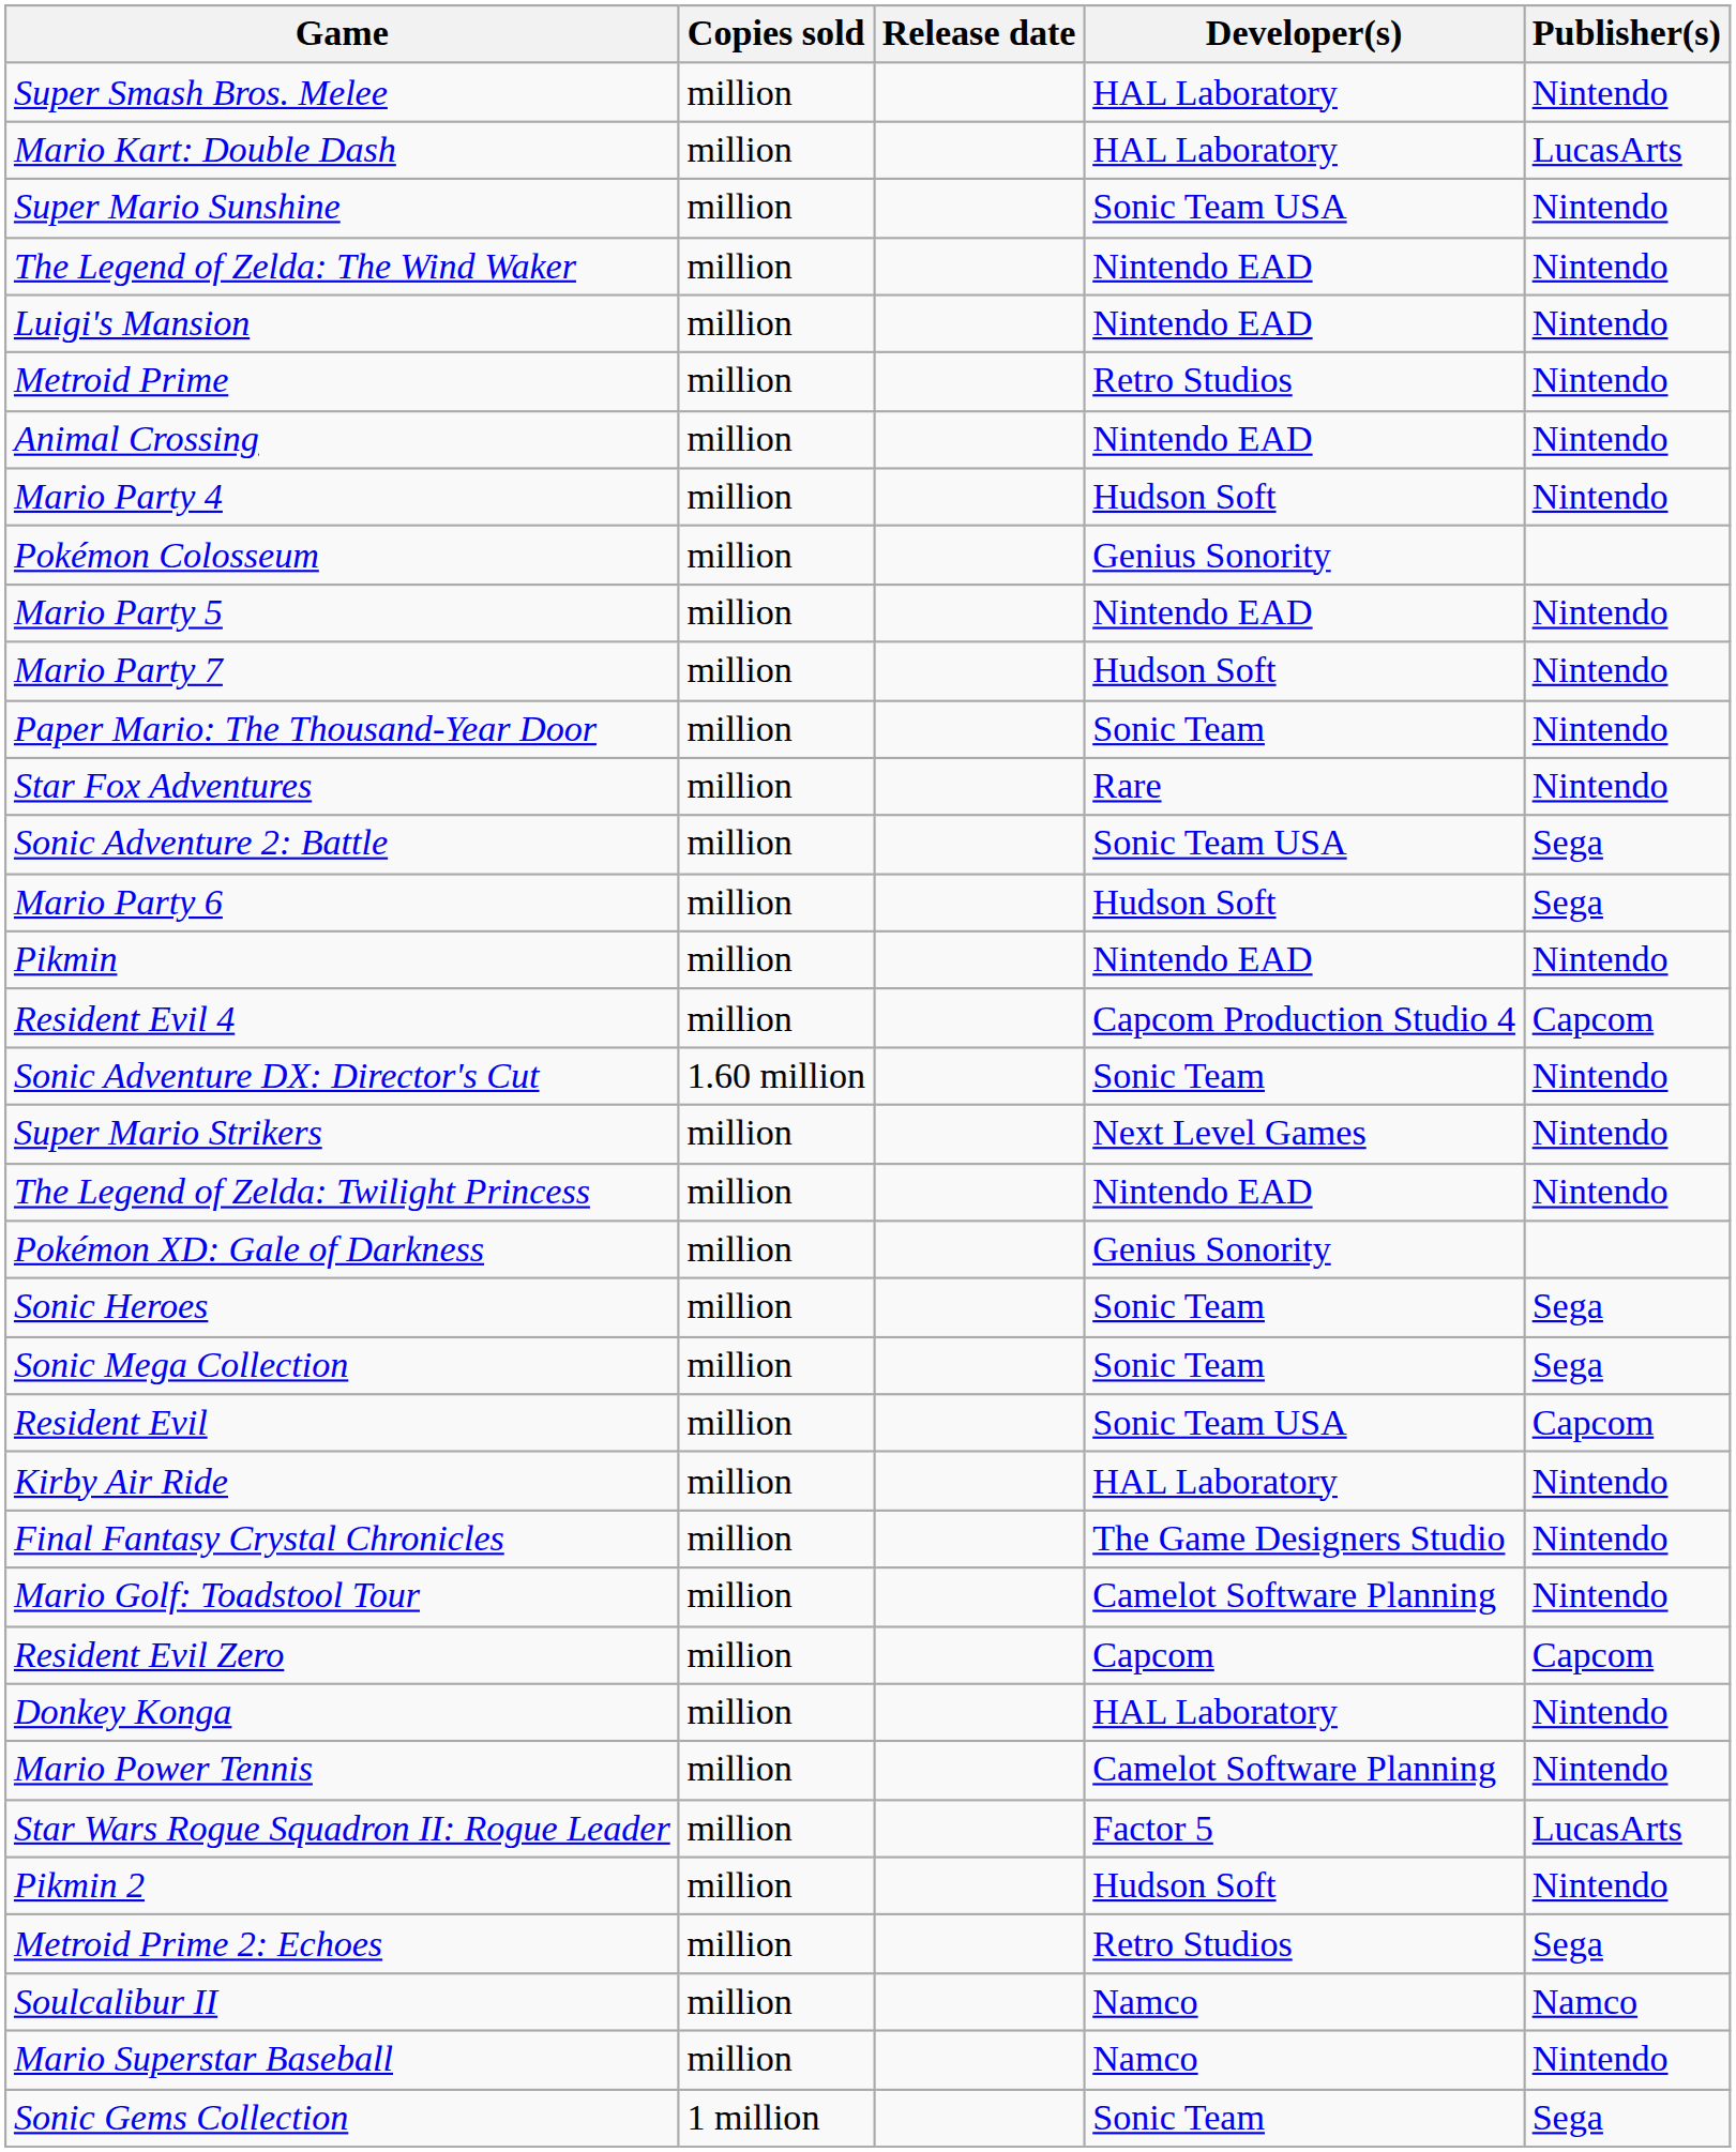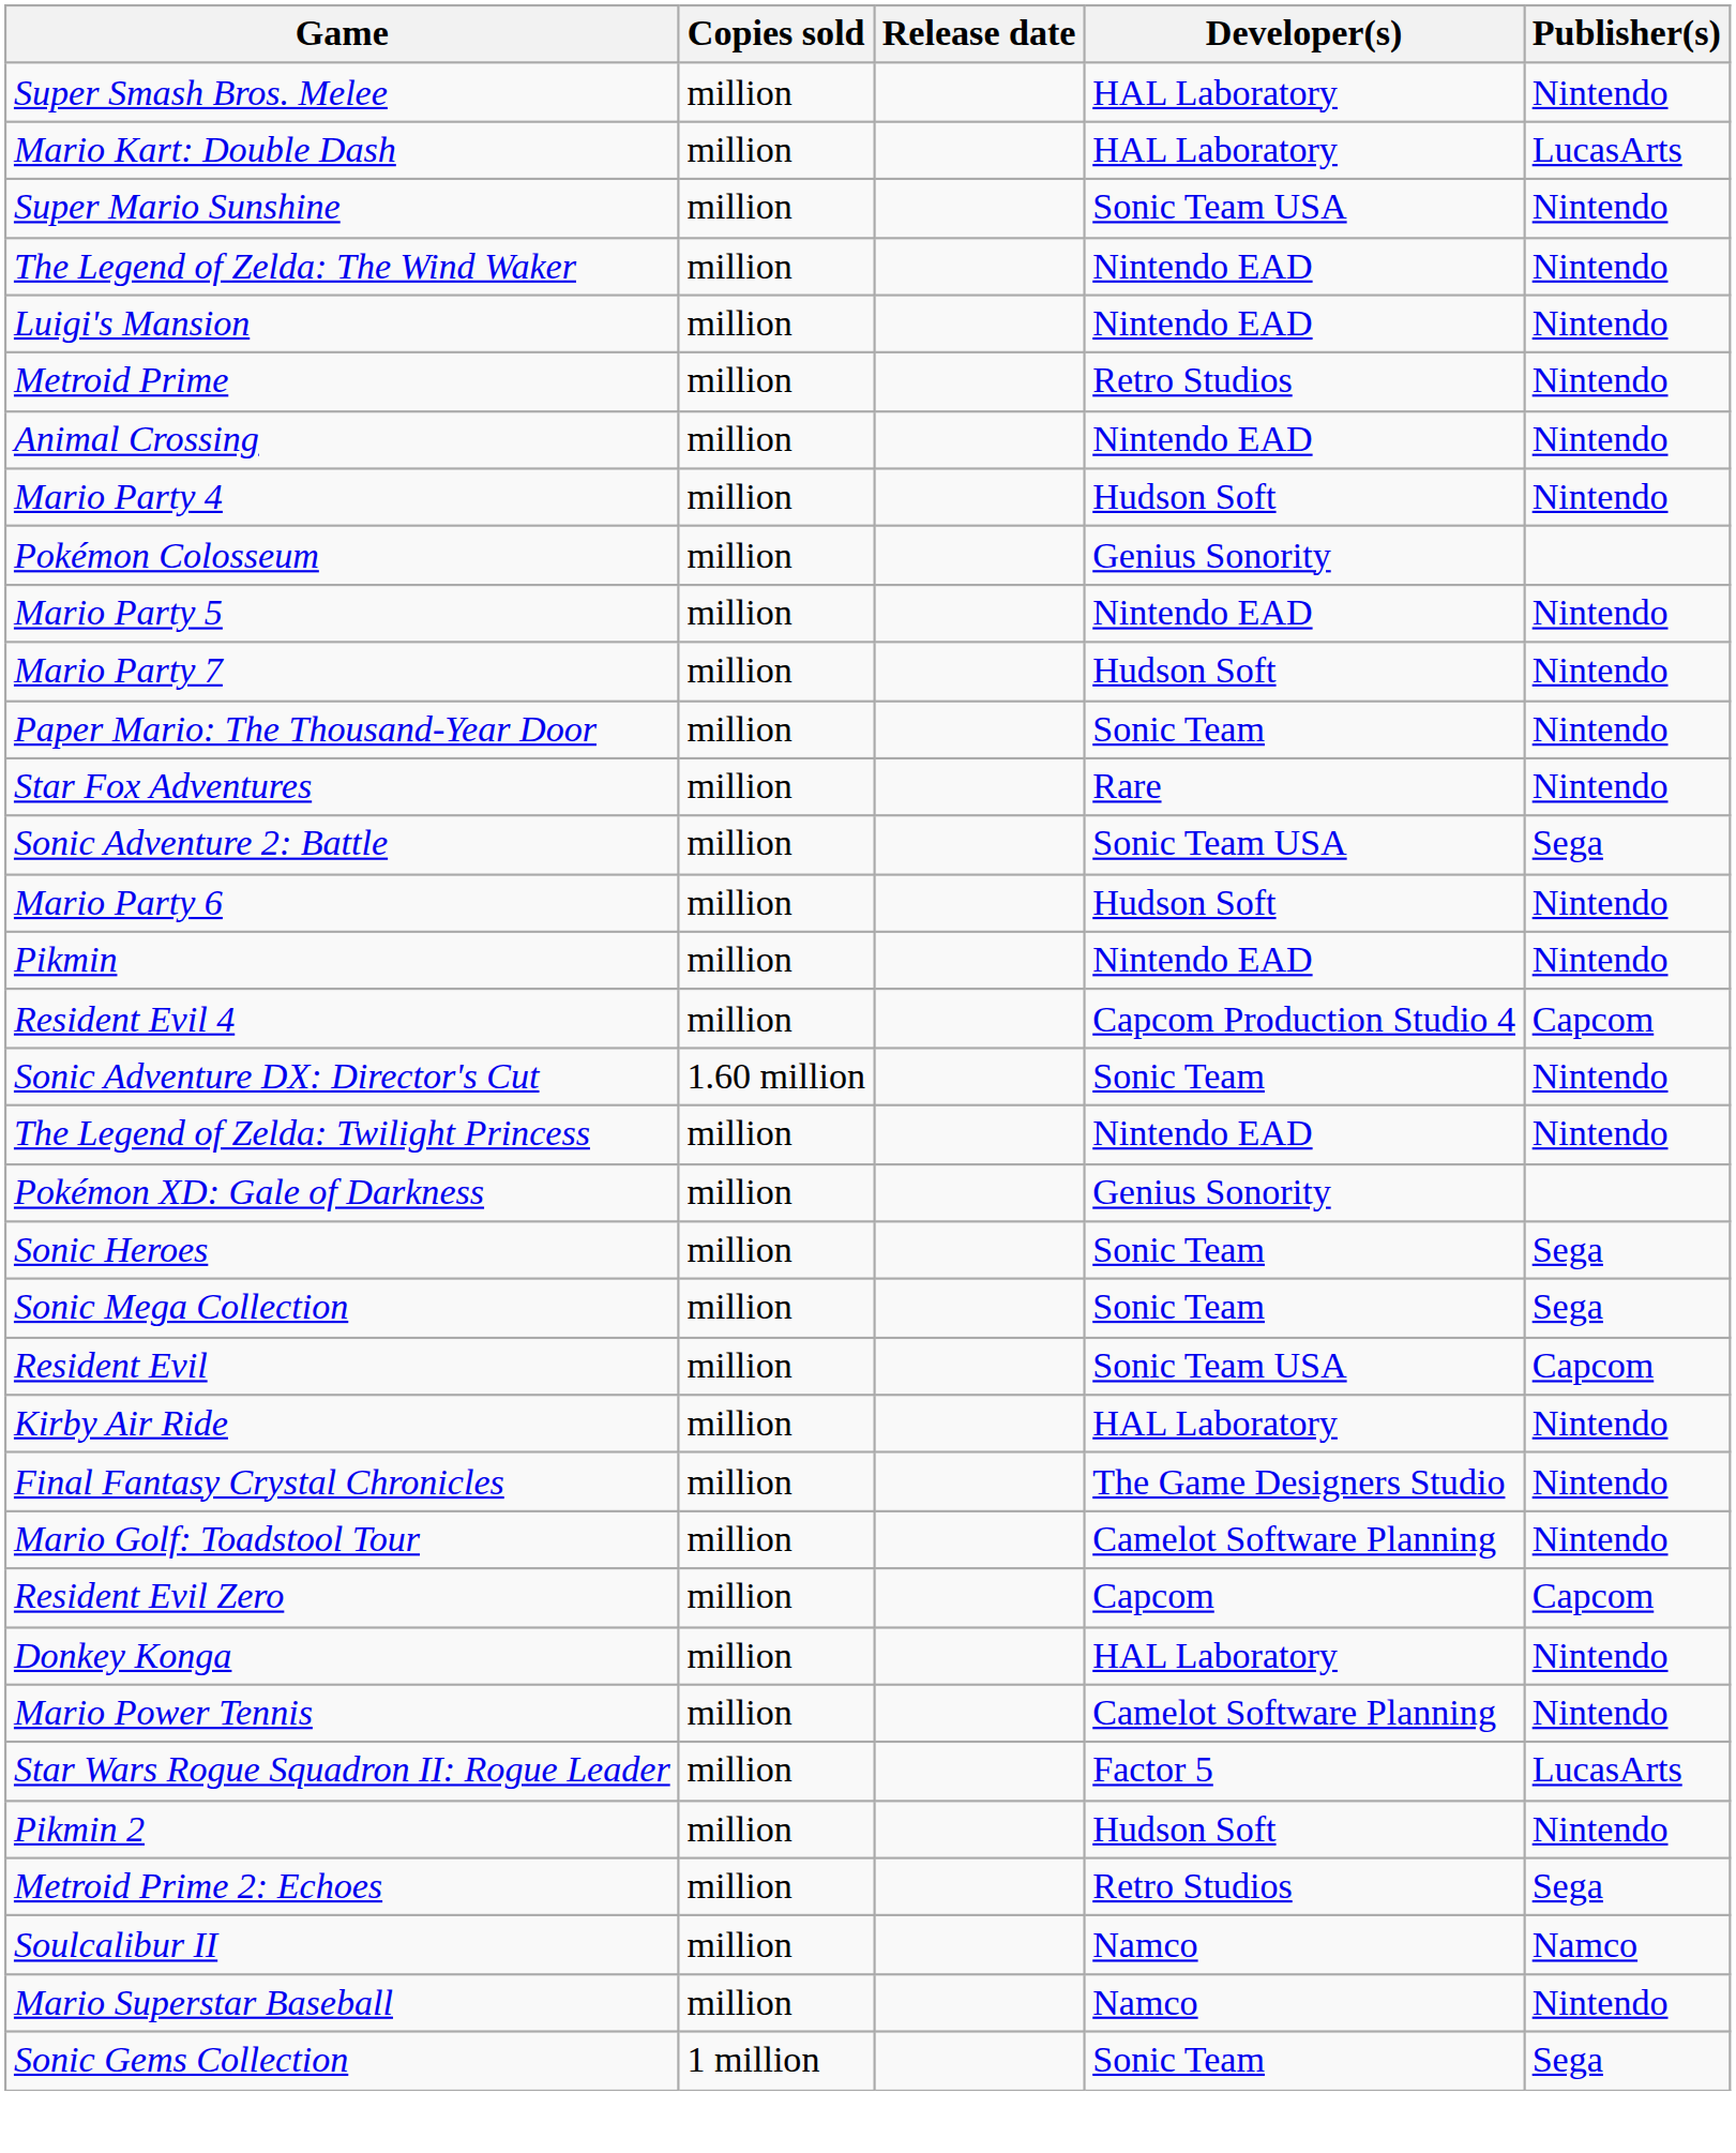Mario Party 6 | Publisher(s): Sega -> Nintendo
- row: Super Mario Strikers | million | Next Level Games | Nintendo
